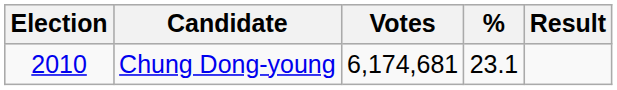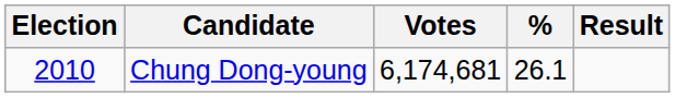Chung Dong-young | %: 23.1 -> 26.1
